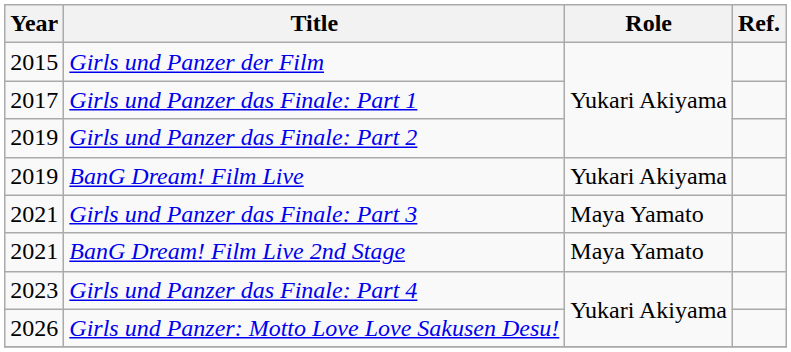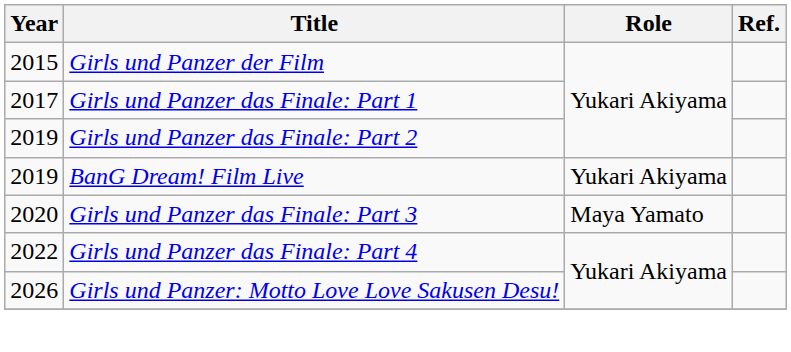Girls und Panzer das Finale: Part 3 | Year: 2021 -> 2020
- row: 2021 | BanG Dream! Film Live 2nd Stage | Maya Yamato
Girls und Panzer das Finale: Part 4 | Year: 2023 -> 2022
